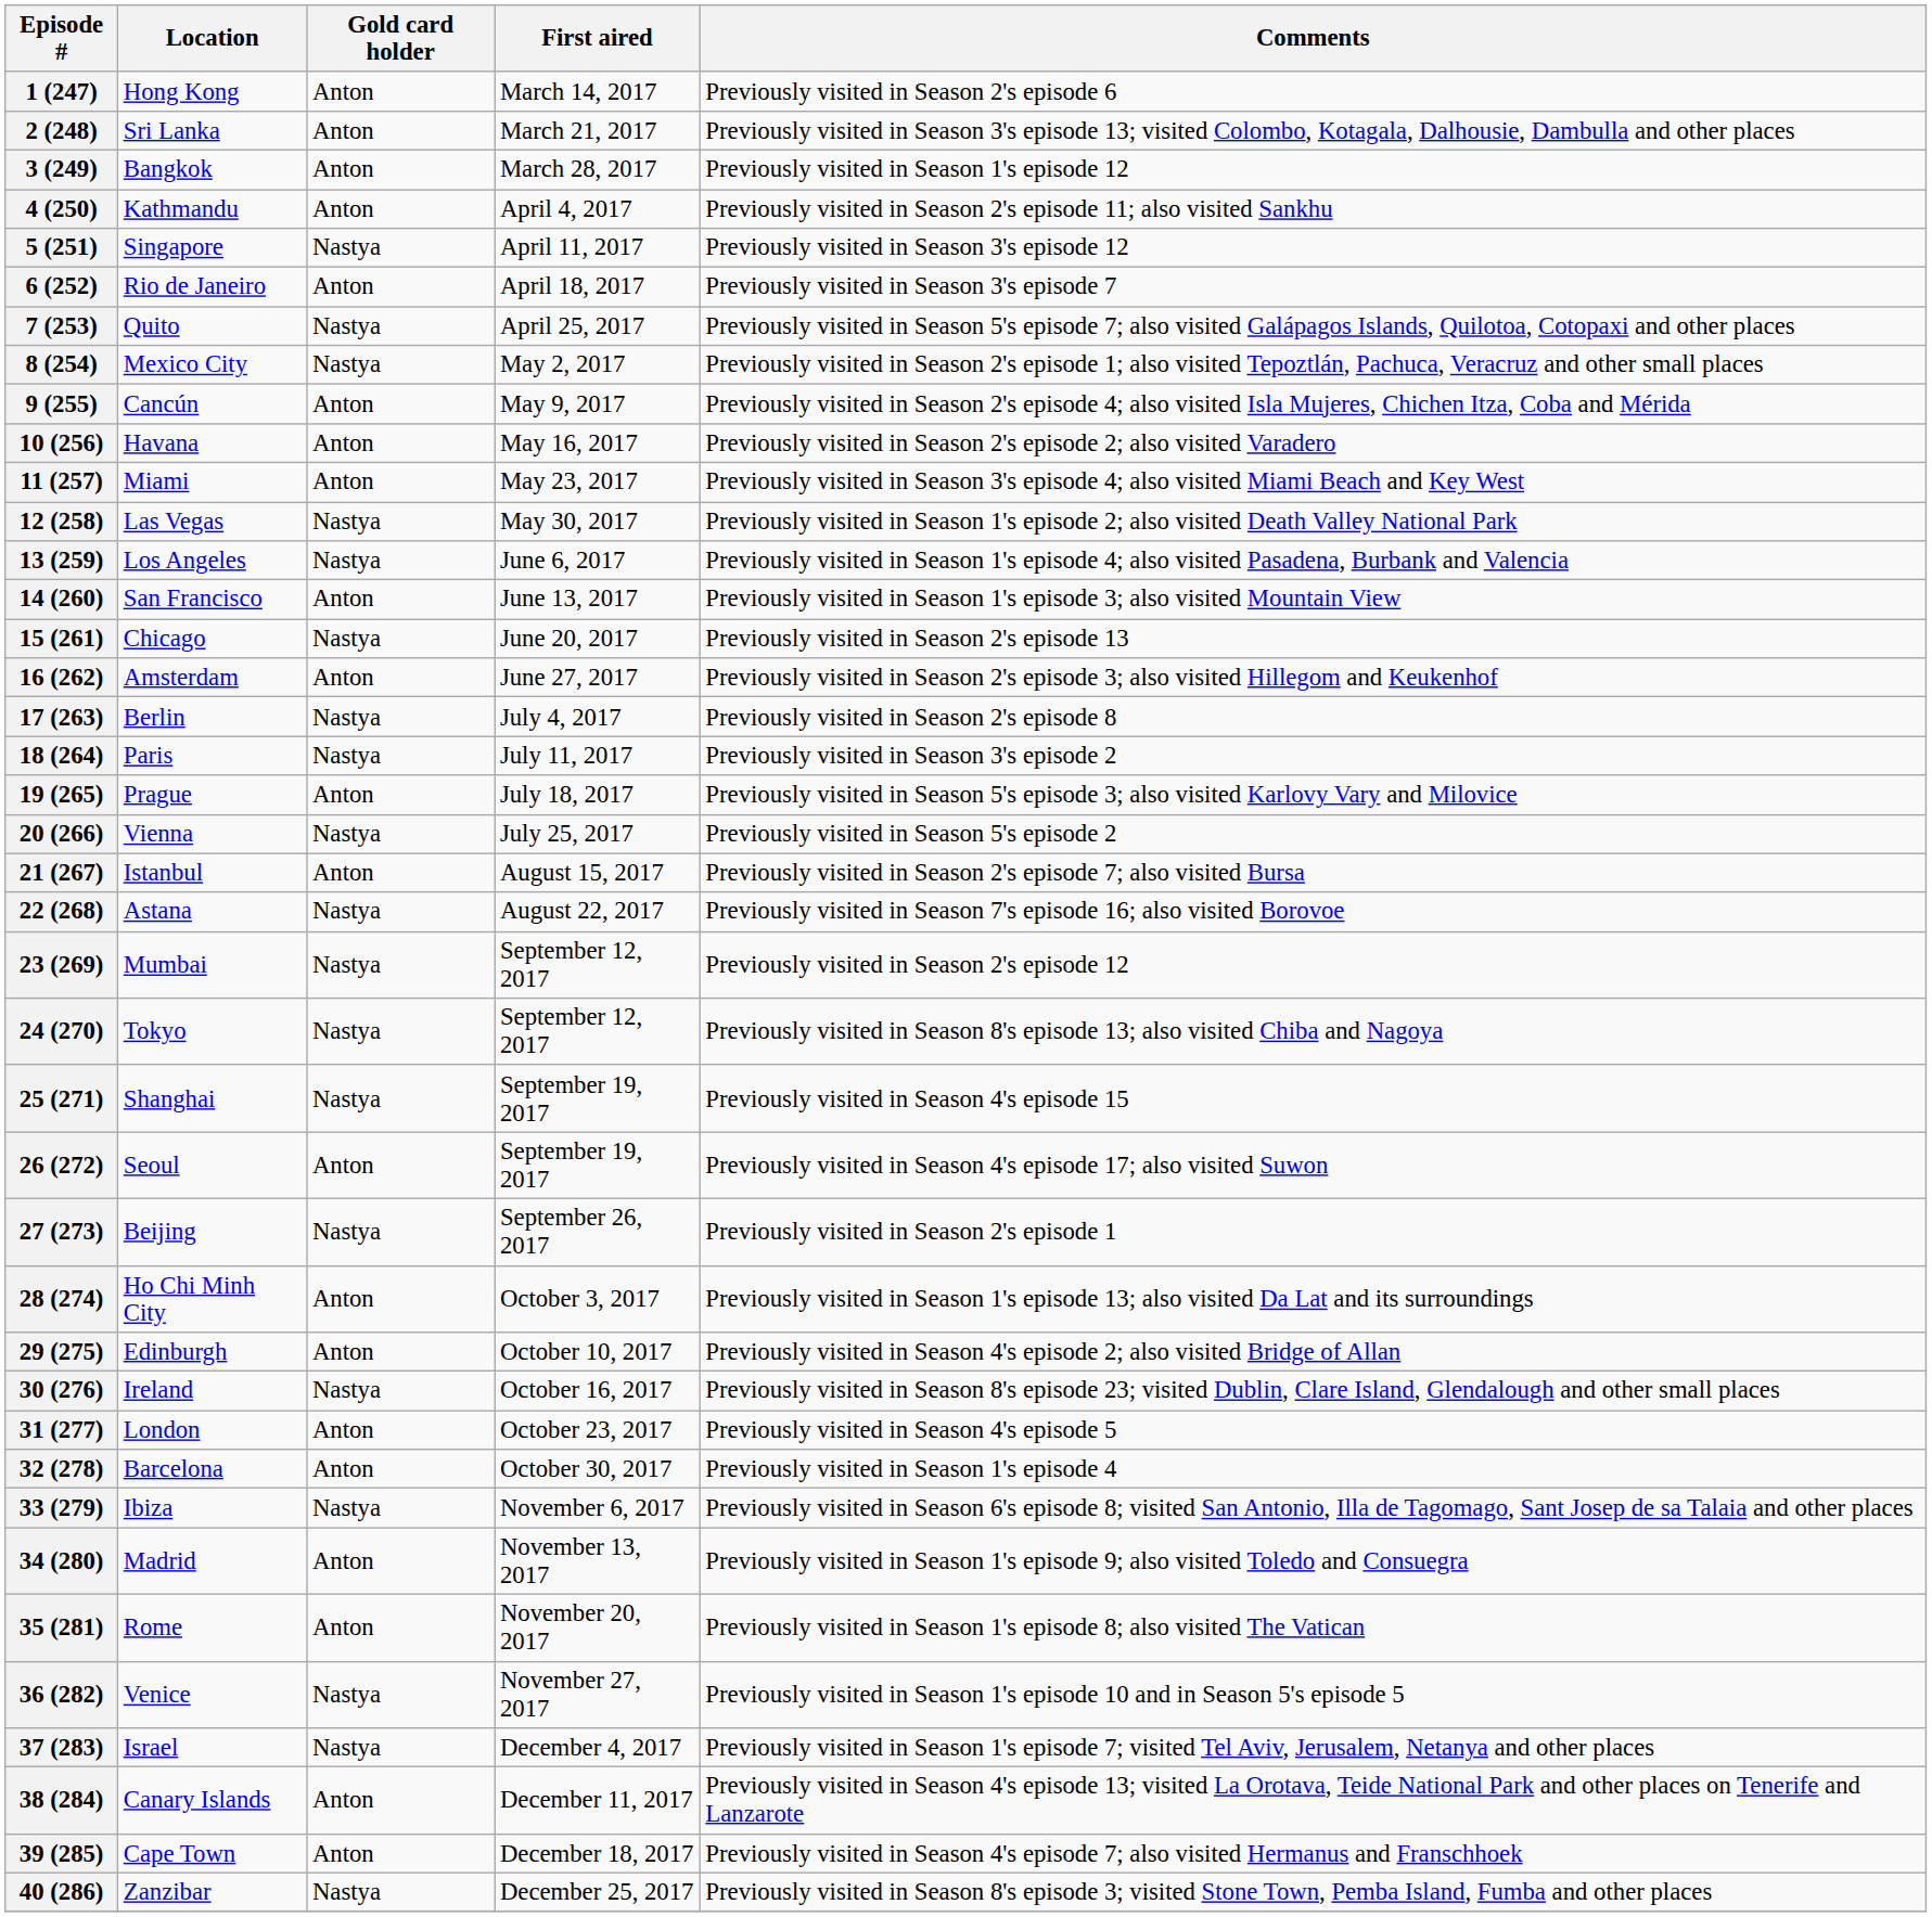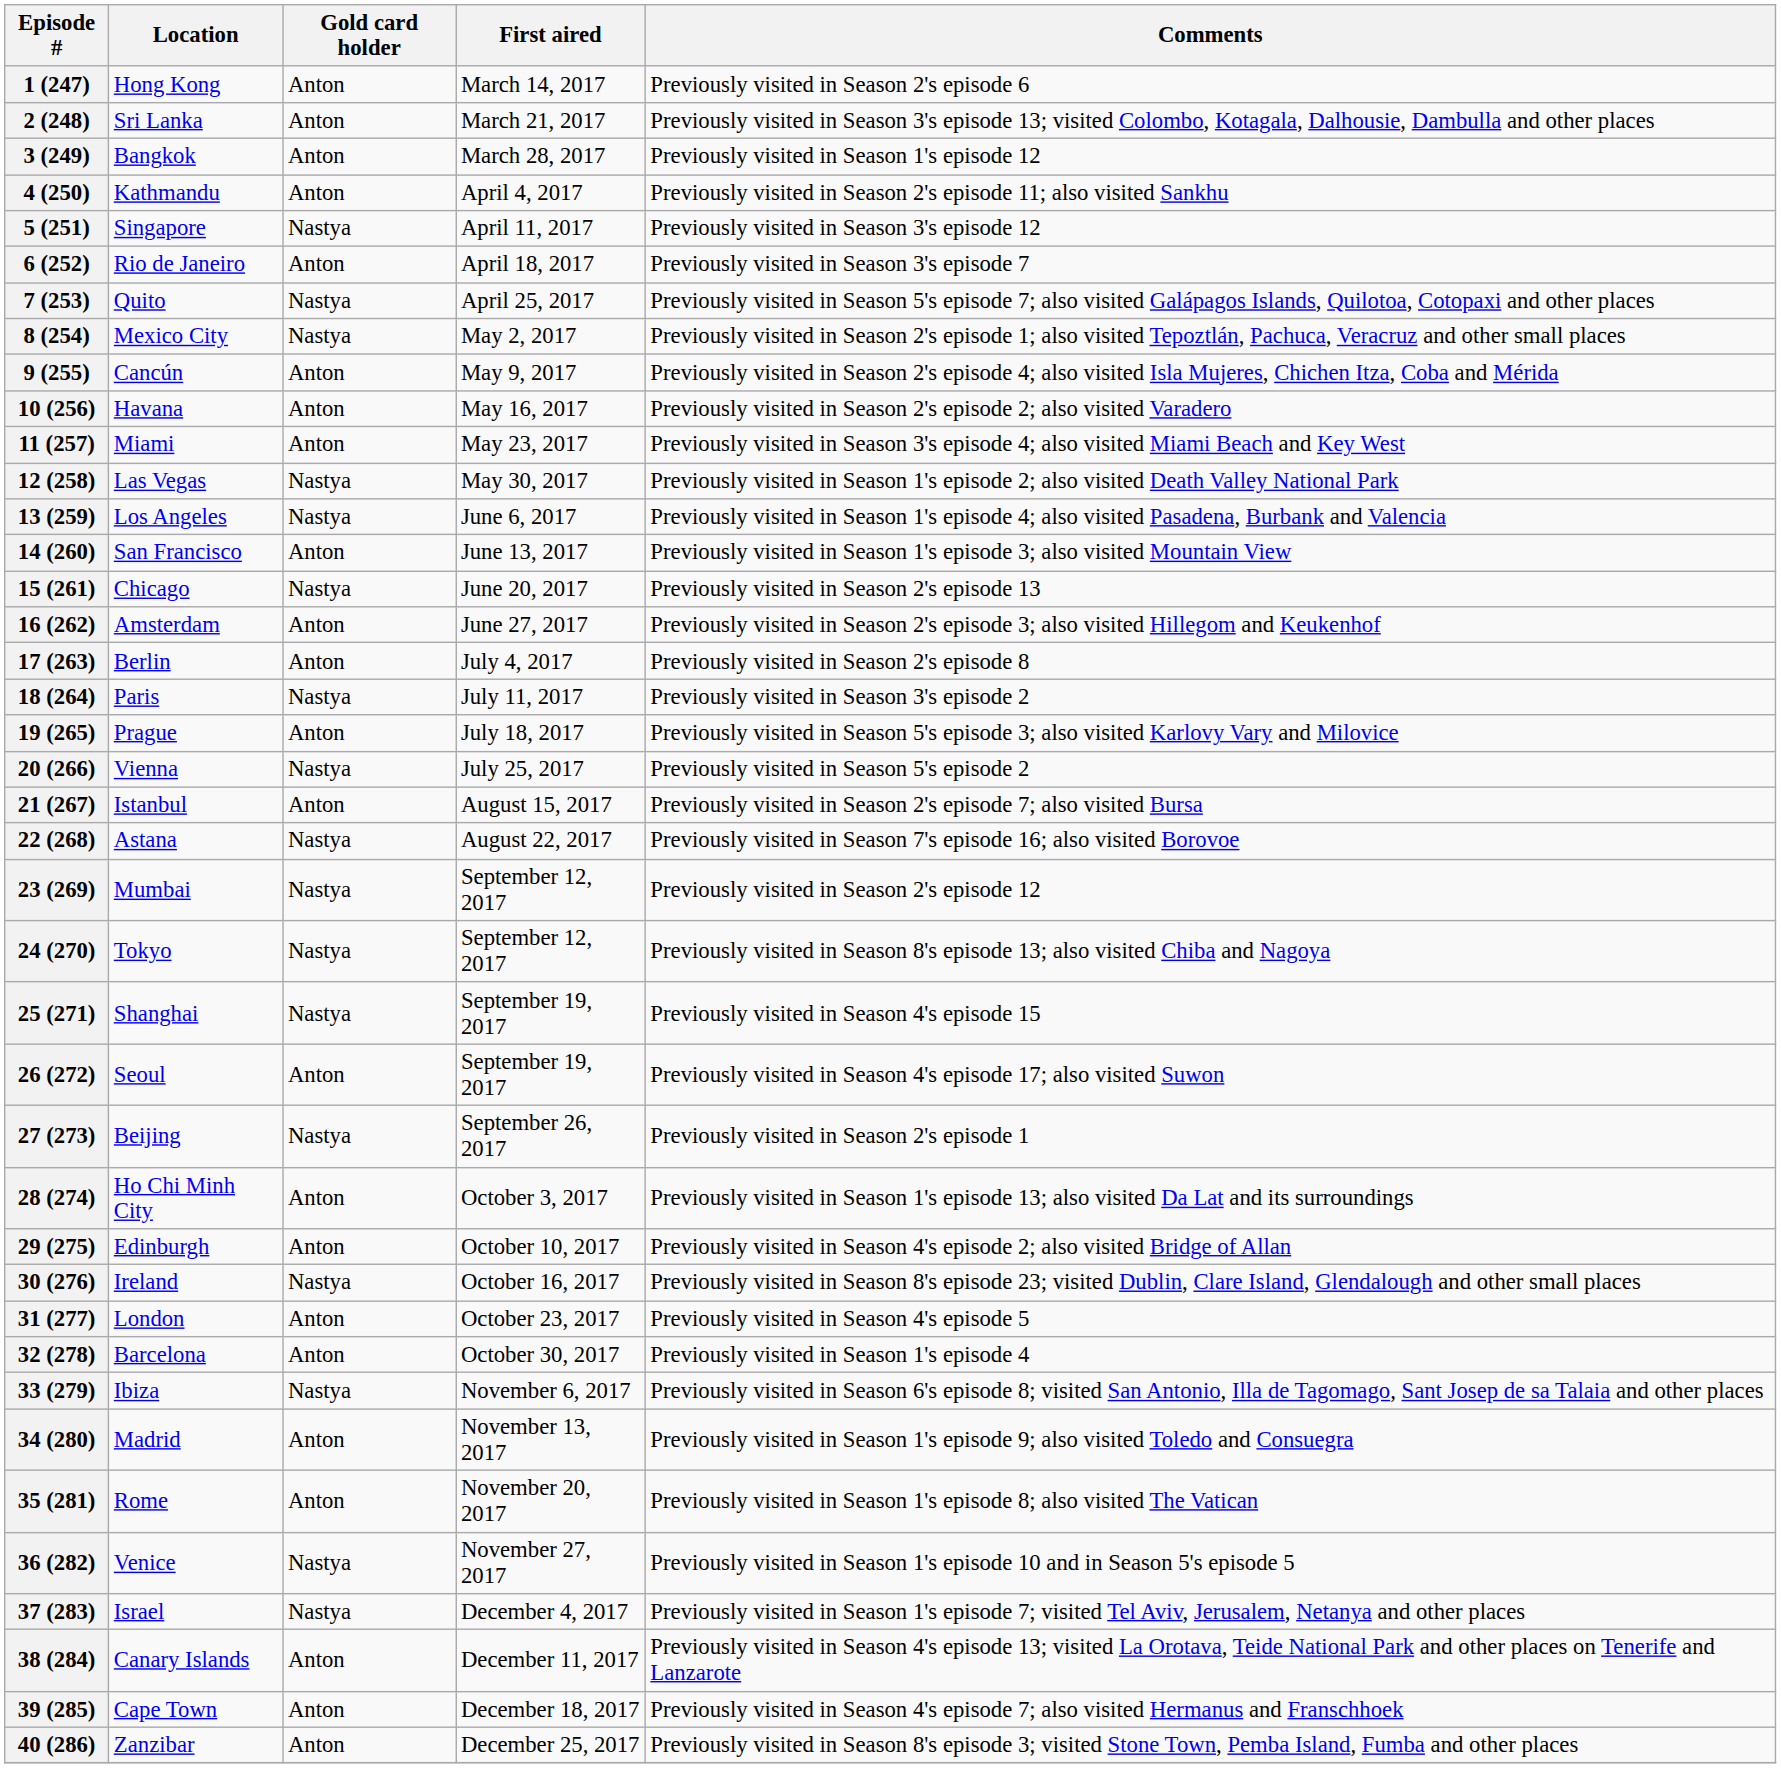17 (263) | Gold card holder: Nastya -> Anton
40 (286) | Gold card holder: Nastya -> Anton
